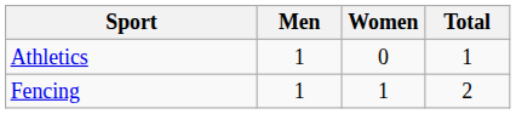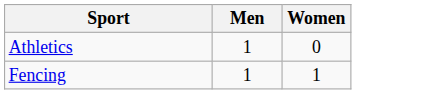- column: Total | 1 | 2
